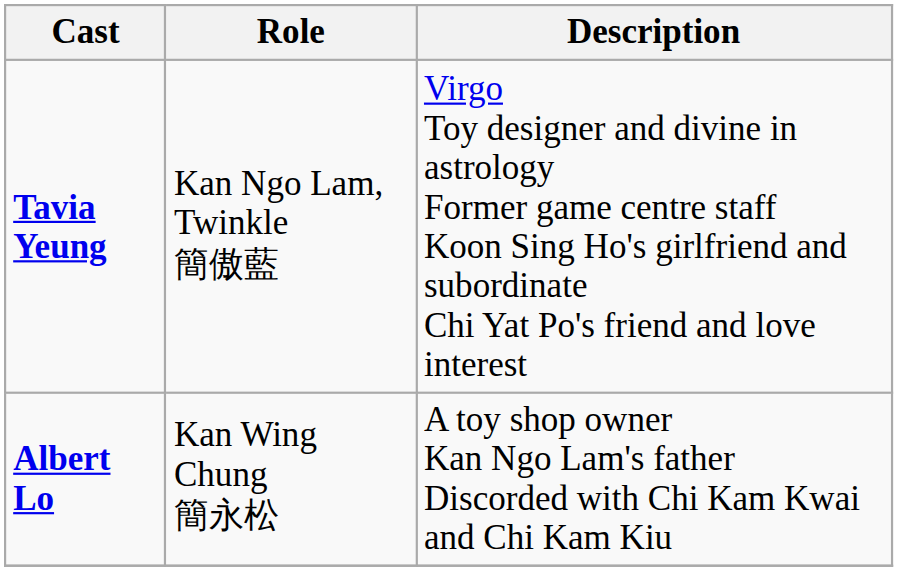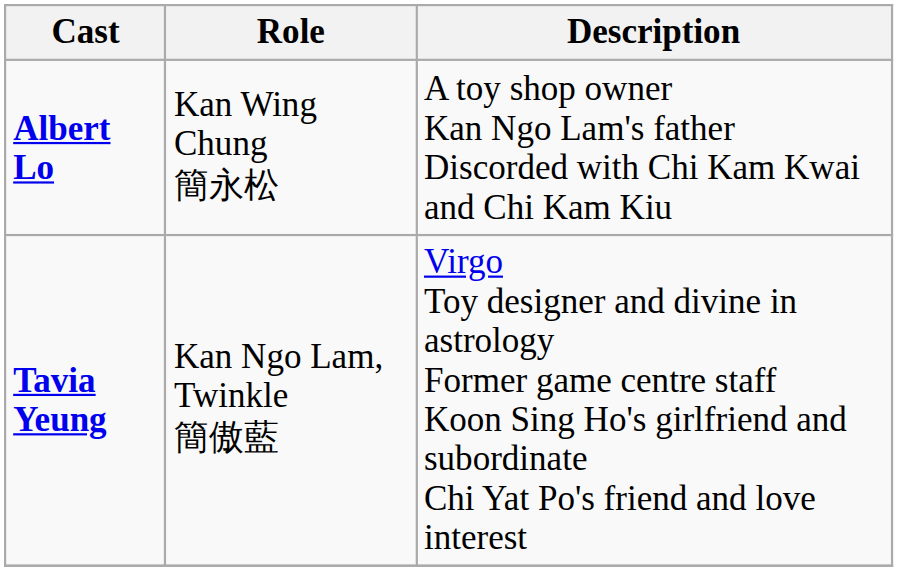rows swapped: Albert Lo <-> Tavia Yeung
